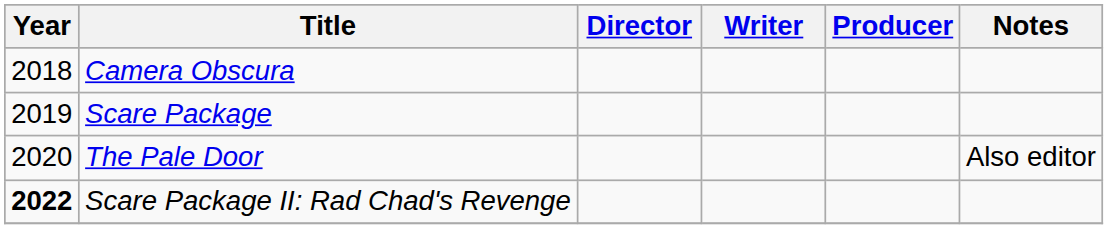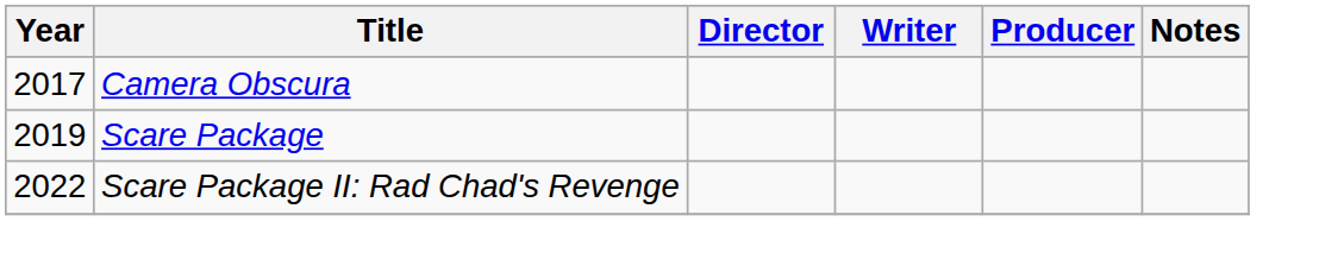Camera Obscura | Year: 2018 -> 2017
- row: 2020 | The Pale Door | Also editor
Scare Package II: Rad Chad's Revenge | Year: bold -> normal
